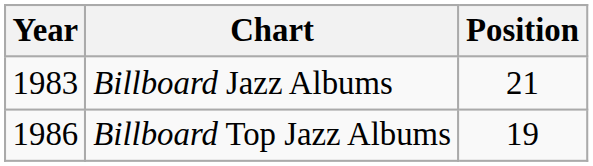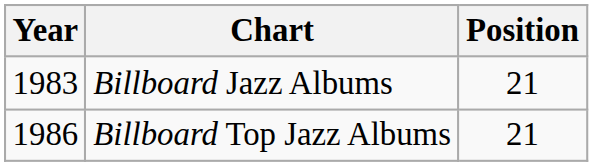Billboard Top Jazz Albums | Position: 19 -> 21
